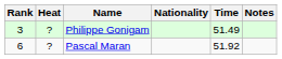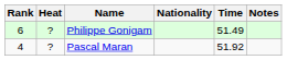Philippe Gonigam | Rank: 3 -> 6
Pascal Maran | Rank: 6 -> 4
